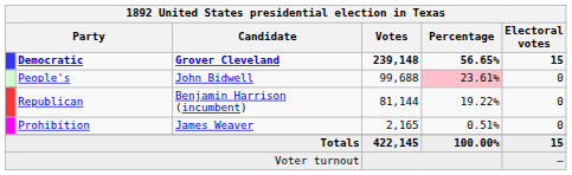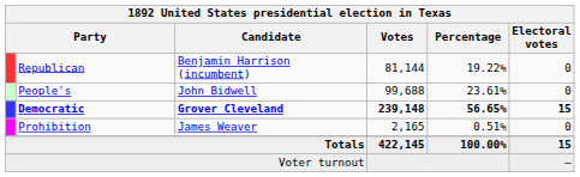rows swapped: Democratic <-> Republican
People's | Percentage: pink background -> no background
